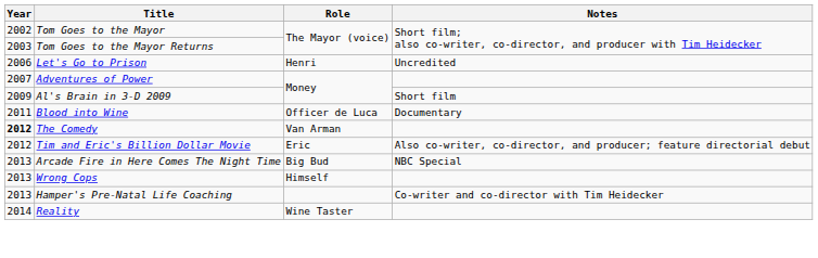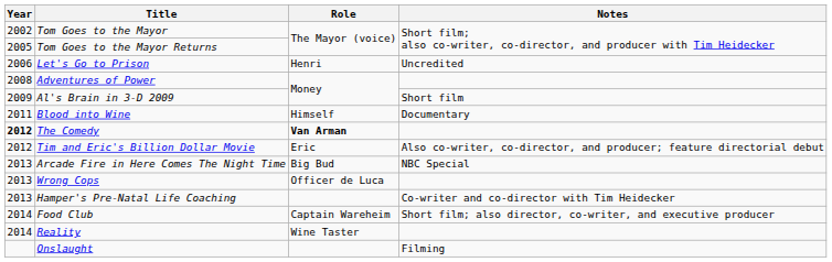Tom Goes to the Mayor Returns | Year: 2003 -> 2005
Adventures of Power | Year: 2007 -> 2008
Blood into Wine | Role: Officer de Luca -> Himself
The Comedy | Role: normal -> bold
Wrong Cops | Role: Himself -> Officer de Luca
+ row: 2014 | Food Club | Captain Wareheim | Short film; also director, co-writer, and executive producer
+ row: Onslaught | Filming
